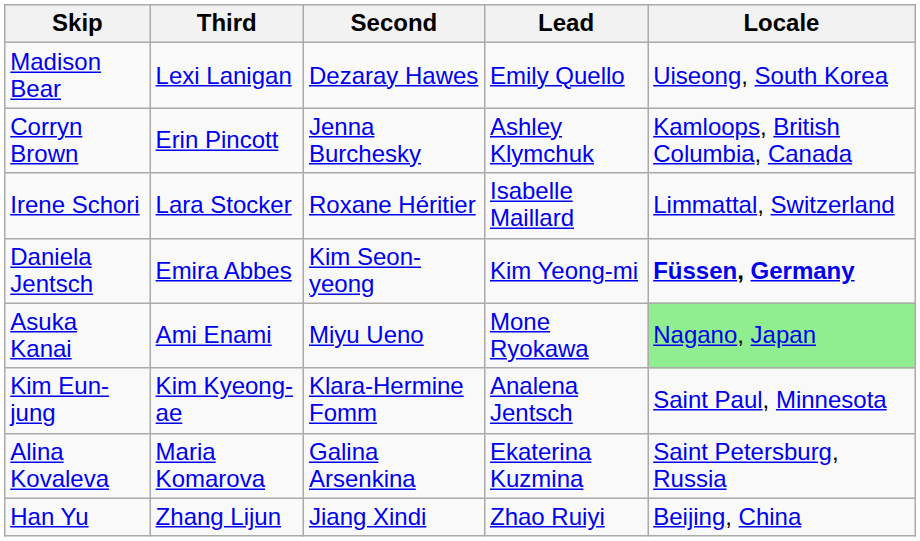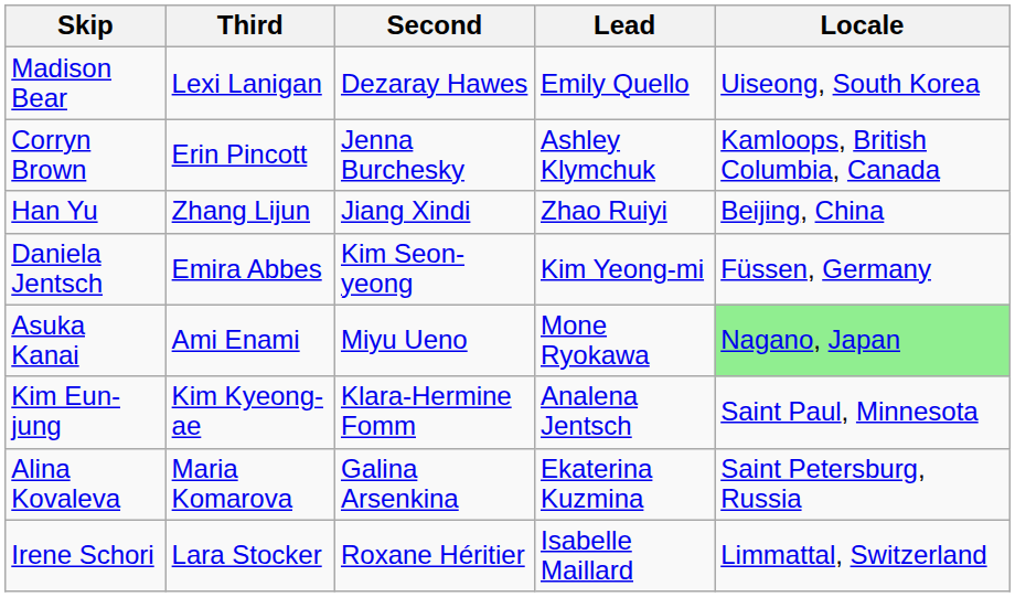rows swapped: Han Yu <-> Irene Schori
Daniela Jentsch | Locale: bold -> normal
